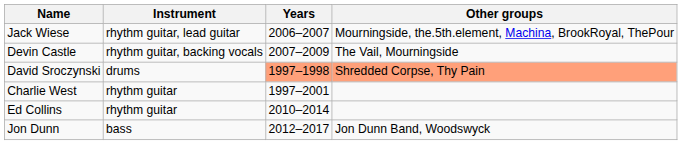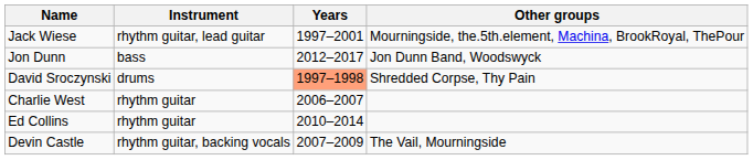Jack Wiese | Years: 2006–2007 -> 1997–2001
rows swapped: Devin Castle <-> Jon Dunn
David Sroczynski | Other groups: lightsalmon background -> no background
Charlie West | Years: 1997–2001 -> 2006–2007
